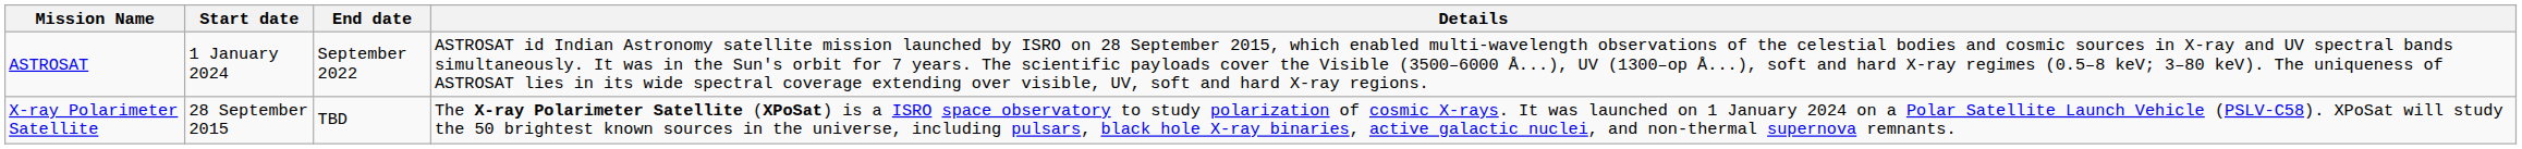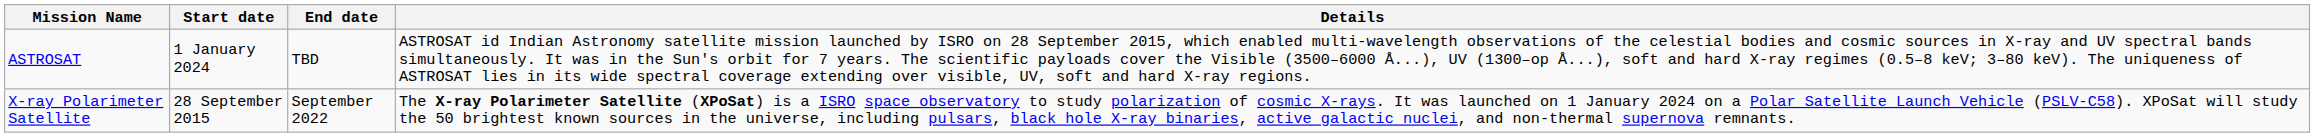ASTROSAT | End date: September 2022 -> TBD
X-ray Polarimeter Satellite | End date: TBD -> September 2022
